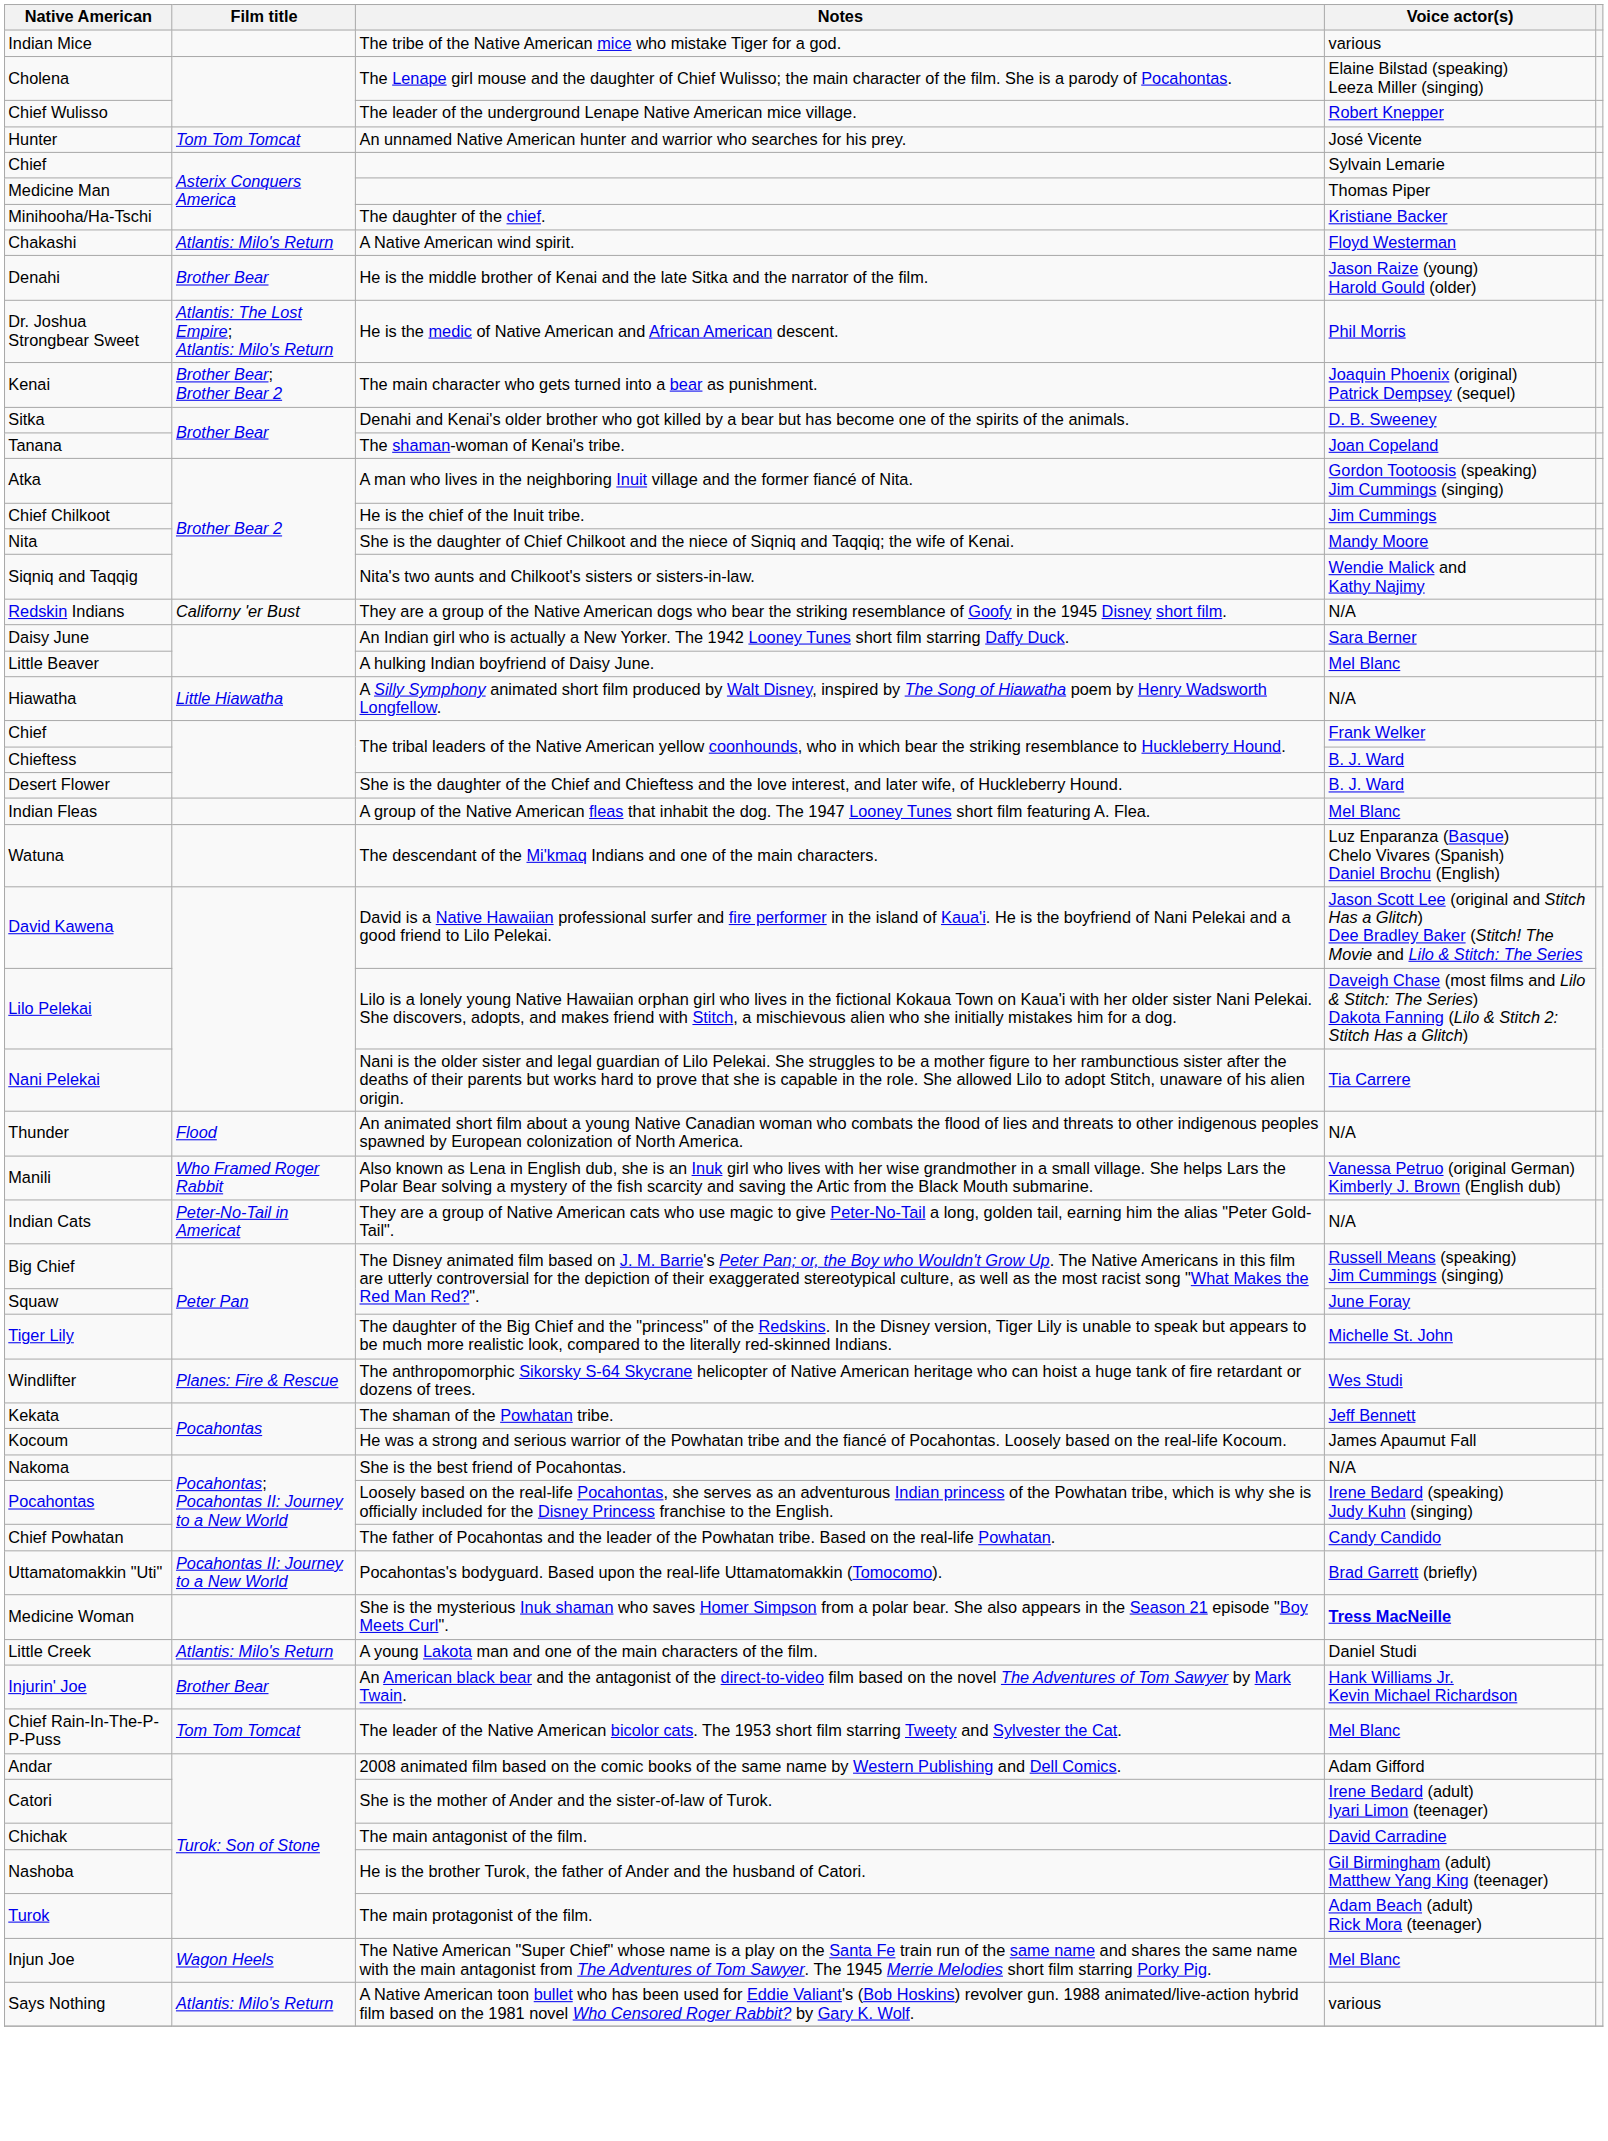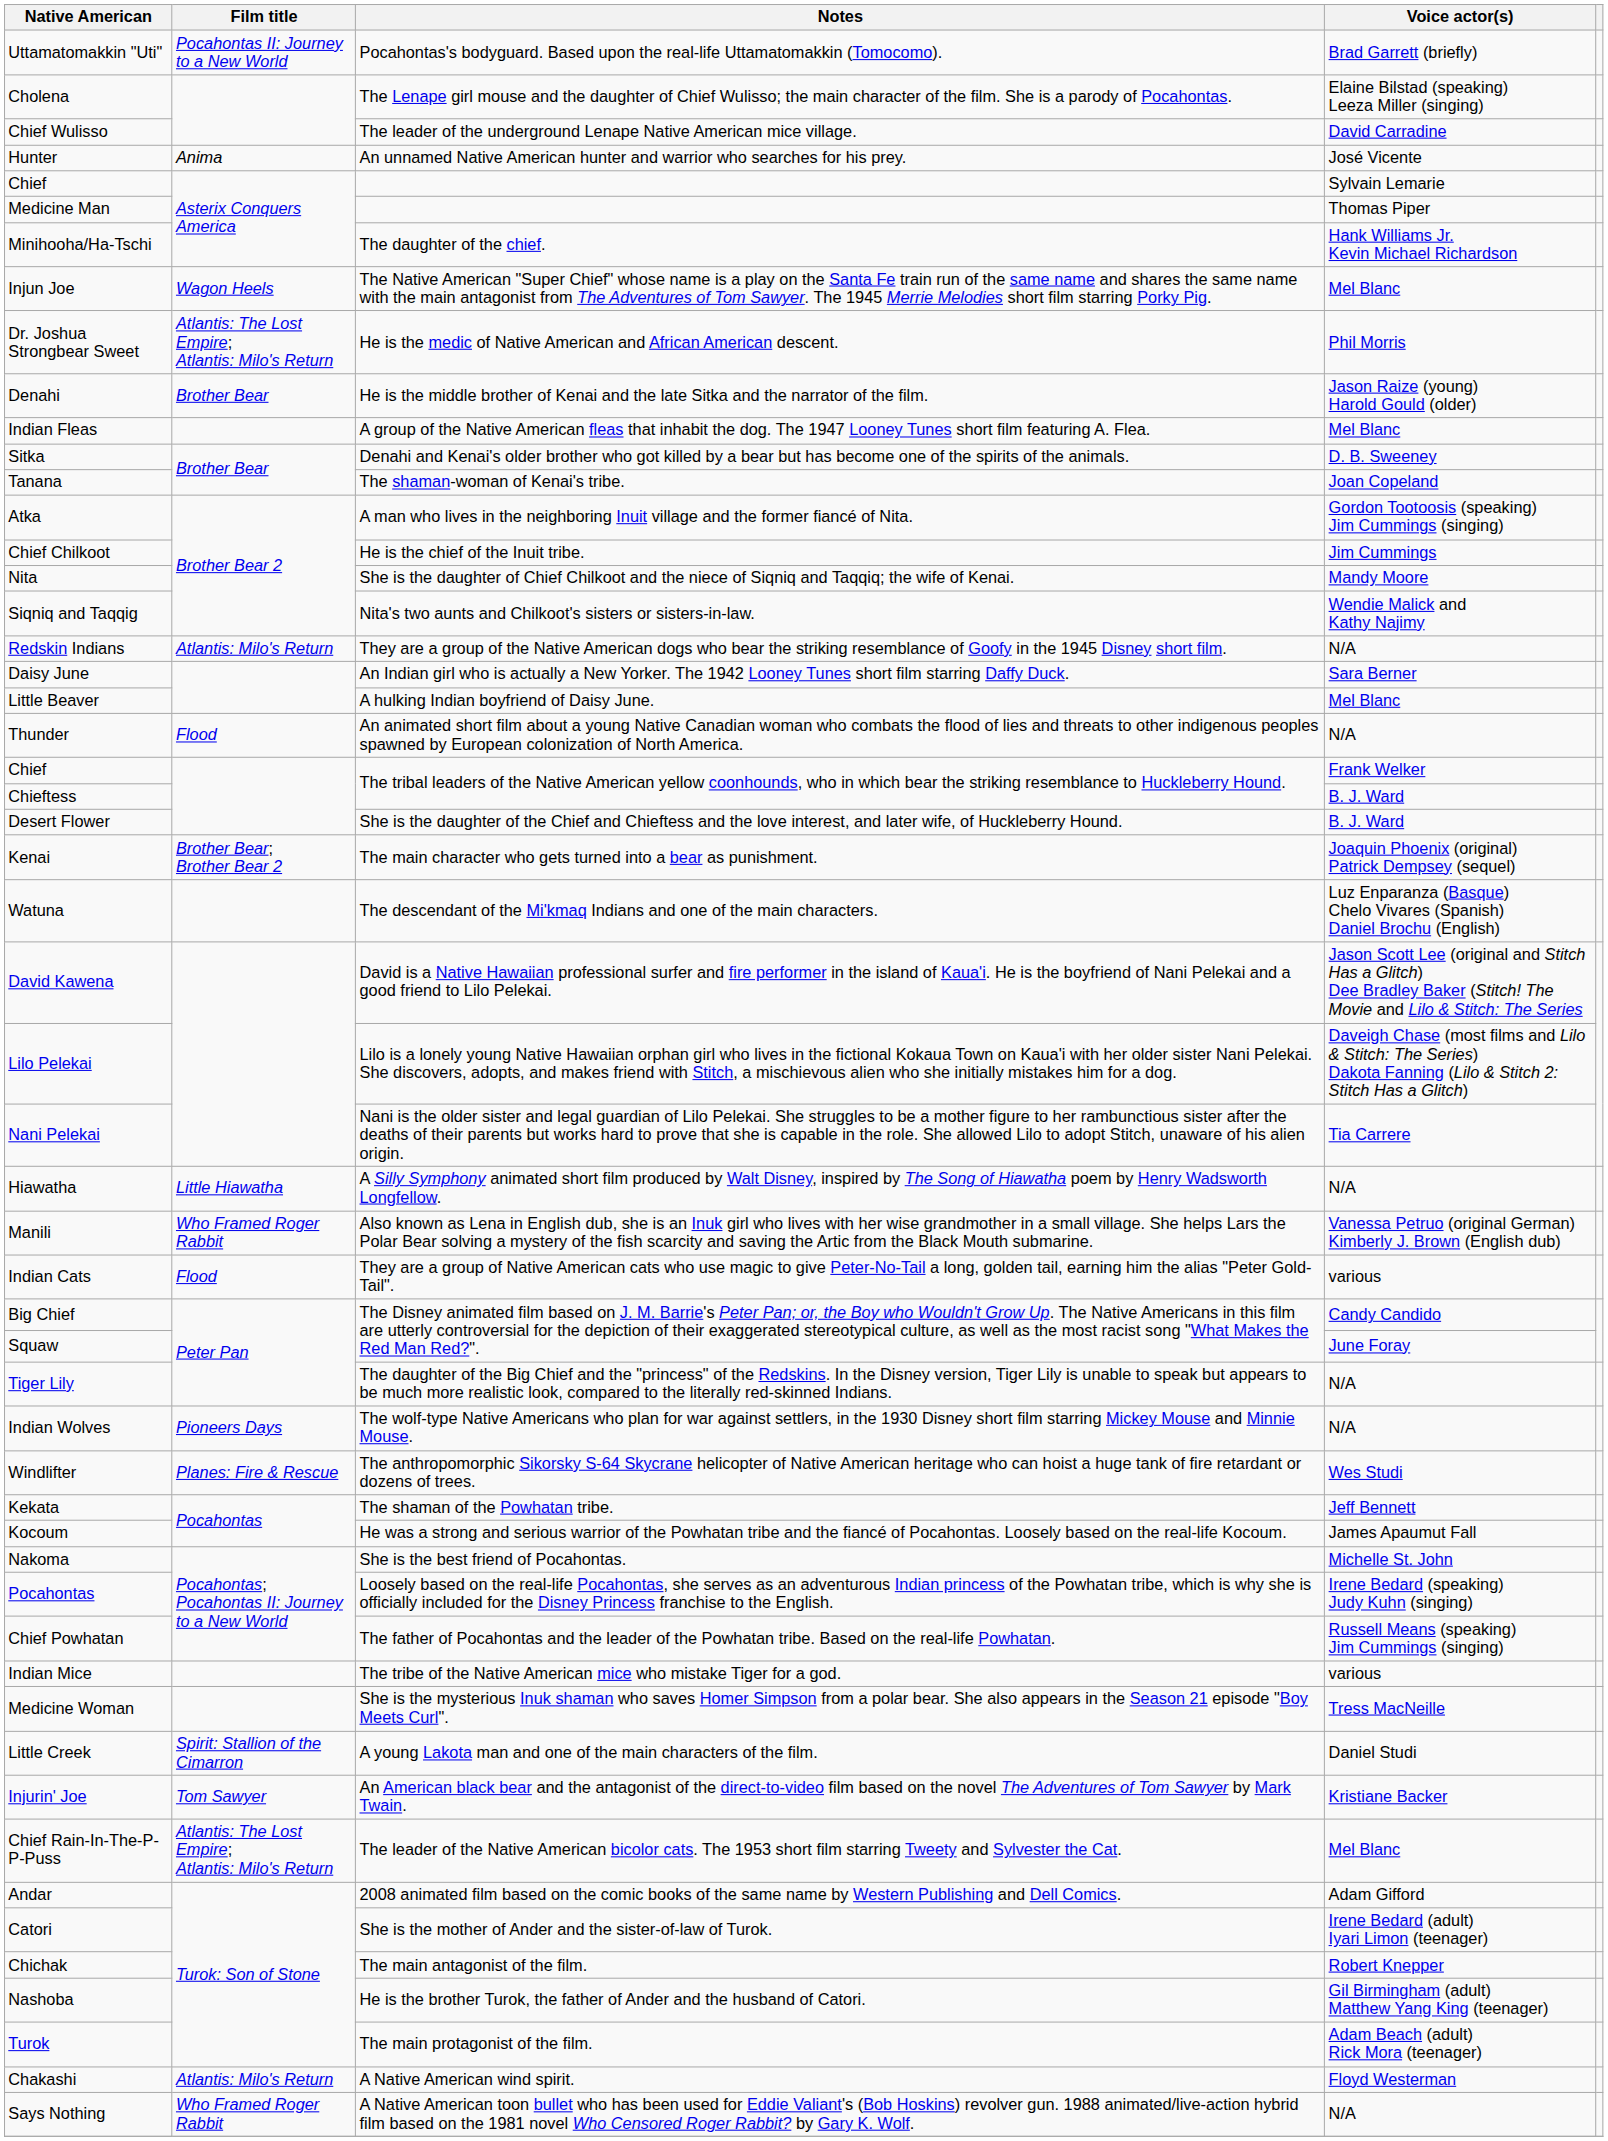rows swapped: Indian Mice <-> Uttamatomakkin "Uti"
Chief Wulisso | Voice actor(s): Robert Knepper -> David Carradine
Hunter | Film title: Tom Tom Tomcat -> Anima
Minihooha/Ha-Tschi | Voice actor(s): Kristiane Backer -> Hank Williams Jr. Kevin Michael Richardson
rows swapped: Chakashi <-> Injun Joe
rows swapped: Dr. Joshua Strongbear Sweet <-> Denahi
rows swapped: Kenai <-> Indian Fleas
Redskin Indians | Film title: Californy 'er Bust -> Atlantis: Milo's Return
rows swapped: Thunder <-> Hiawatha
Indian Cats | Film title: Peter-No-Tail in Americat -> Flood
Indian Cats | Voice actor(s): N/A -> various
Big Chief | Voice actor(s): Russell Means (speaking) Jim Cummings (singing) -> Candy Candido
Tiger Lily | Voice actor(s): Michelle St. John -> N/A
+ row: Indian Wolves | Pioneers Days | The wolf-type Native Americans who plan for war against settlers, in the 1930 Disney short film starring Mickey Mouse and Minnie Mouse. | N/A
Nakoma | Voice actor(s): N/A -> Michelle St. John
Chief Powhatan | Voice actor(s): Candy Candido -> Russell Means (speaking) Jim Cummings (singing)
Medicine Woman | Voice actor(s): bold -> normal
Little Creek | Film title: Atlantis: Milo's Return -> Spirit: Stallion of the Cimarron
Injurin' Joe | Film title: Brother Bear -> Tom Sawyer
Injurin' Joe | Voice actor(s): Hank Williams Jr. Kevin Michael Richardson -> Kristiane Backer
Chief Rain-In-The-P-P-Puss | Film title: Tom Tom Tomcat -> Atlantis: The Lost Empire; Atlantis: Milo's Return
Chichak | Voice actor(s): David Carradine -> Robert Knepper
Says Nothing | Film title: Atlantis: Milo's Return -> Who Framed Roger Rabbit
Says Nothing | Voice actor(s): various -> N/A
